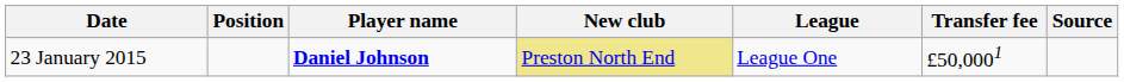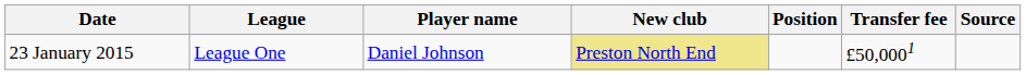columns swapped: Position <-> League
23 January 2015 | Player name: bold -> normal
